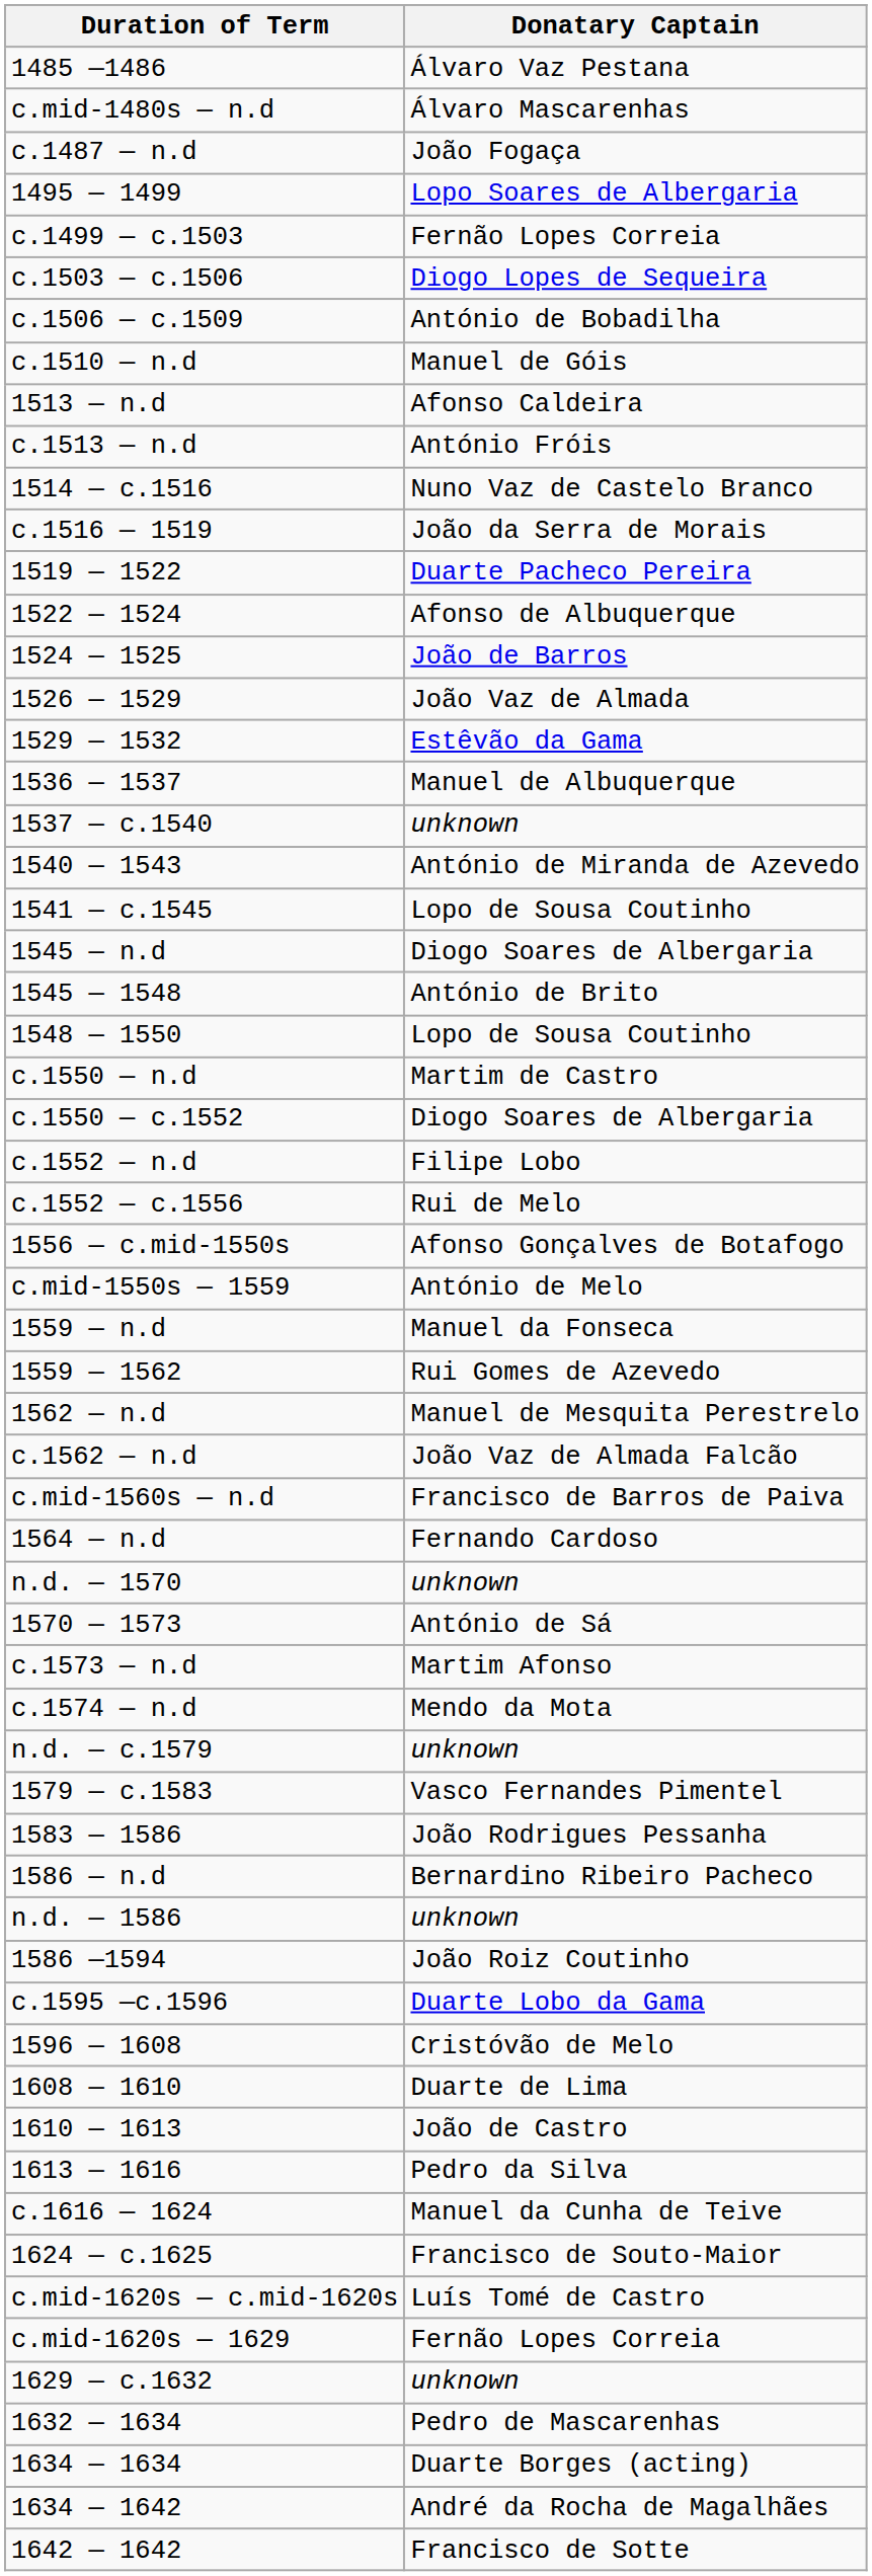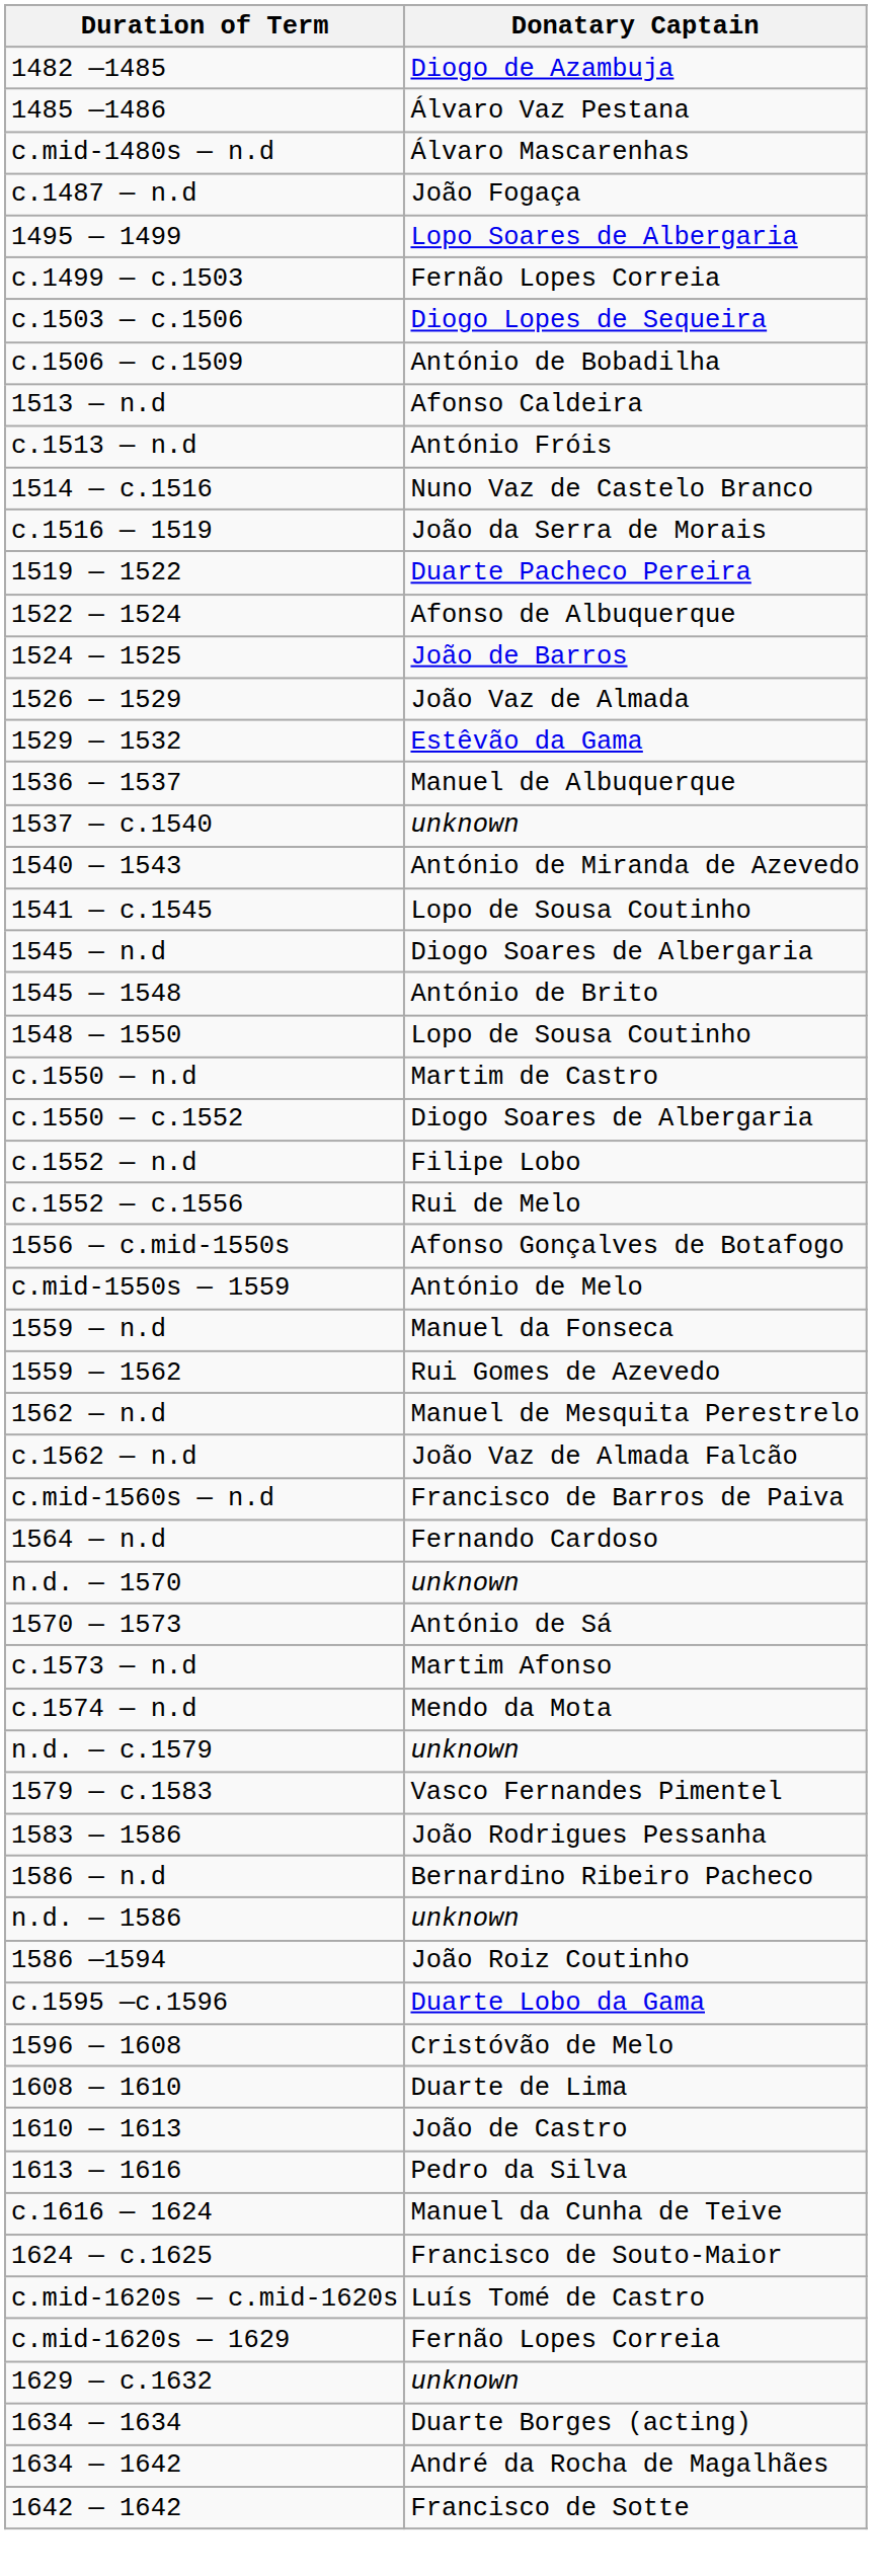+ row: 1482 —1485 | Diogo de Azambuja
- row: c.1510 — n.d | Manuel de Góis
- row: 1632 — 1634 | Pedro de Mascarenhas
